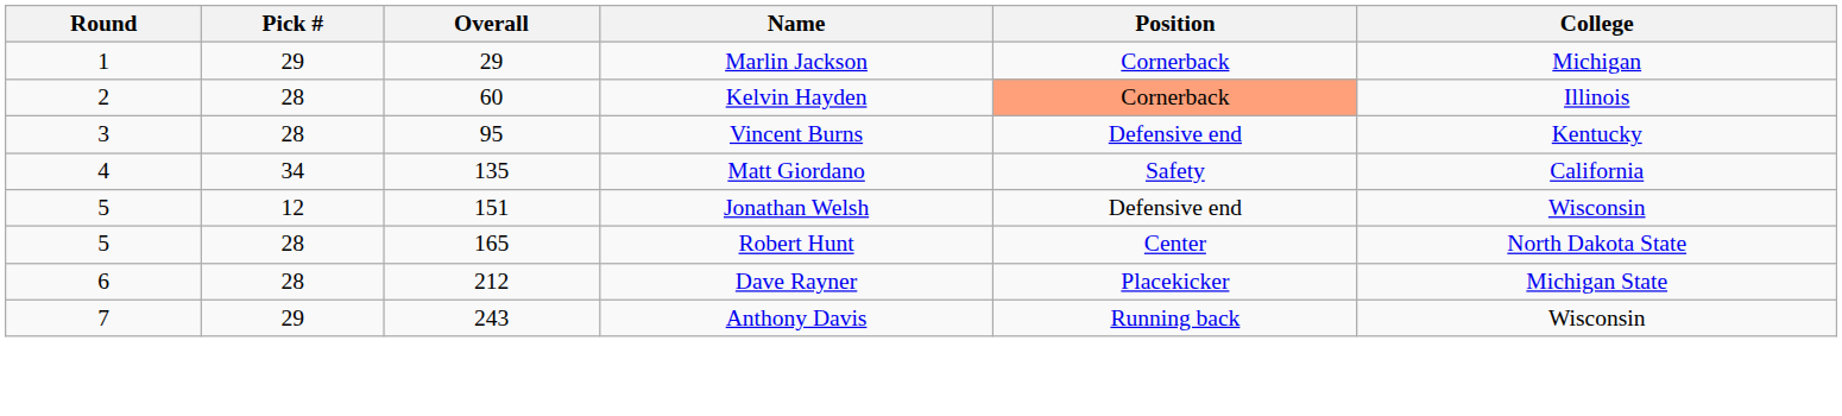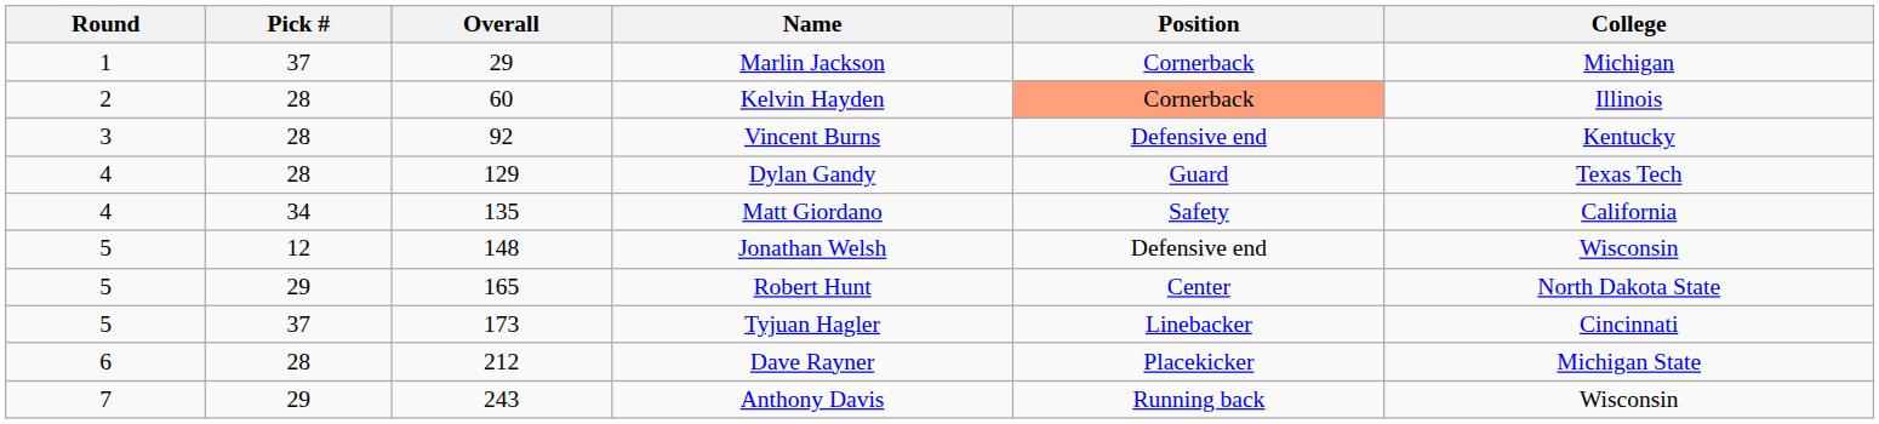Marlin Jackson | Pick #: 29 -> 37
Vincent Burns | Overall: 95 -> 92
+ row: 4 | 28 | 129 | Dylan Gandy | Guard | Texas Tech
Jonathan Welsh | Overall: 151 -> 148
Robert Hunt | Pick #: 28 -> 29
+ row: 5 | 37 | 173 | Tyjuan Hagler | Linebacker | Cincinnati
